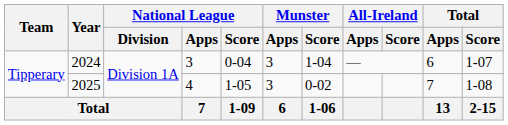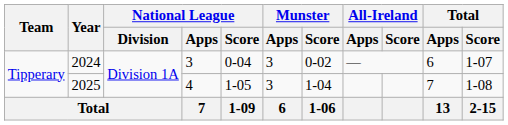2024 | Munster / Score: 1-04 -> 0-02
2025 | Munster / Score: 0-02 -> 1-04
